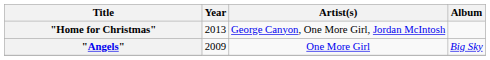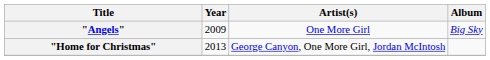rows swapped: "Angels" <-> "Home for Christmas"
